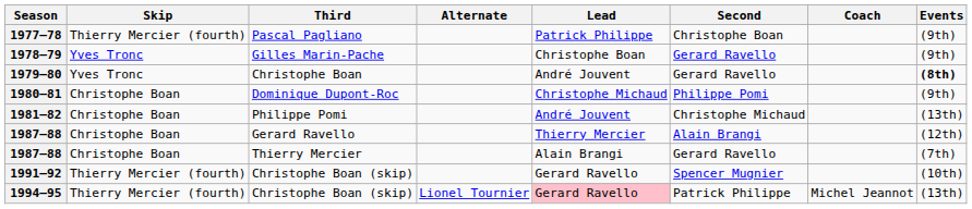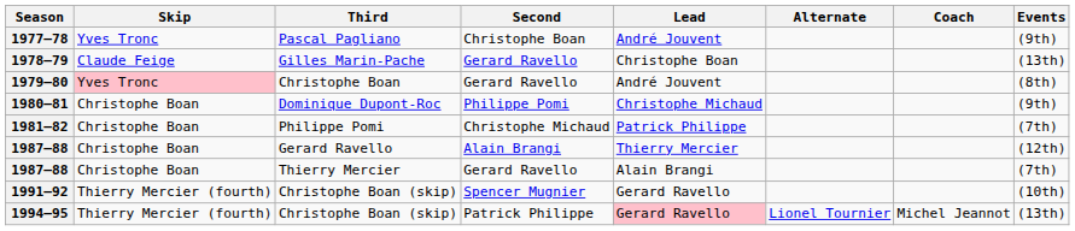columns swapped: Second <-> Alternate
1977–78 | Skip: Thierry Mercier (fourth) -> Yves Tronc
1977–78 | Lead: Patrick Philippe -> André Jouvent
1978–79 | Skip: Yves Tronc -> Claude Feige
1978–79 | Events: (9th) -> (13th)
1979–80 | Skip: no background -> pink background
1979–80 | Events: bold -> normal
1981–82 | Lead: André Jouvent -> Patrick Philippe
1981–82 | Events: (13th) -> (7th)
